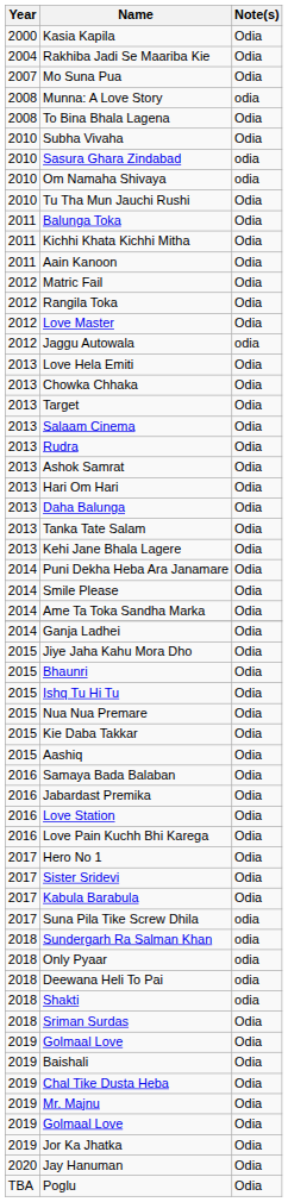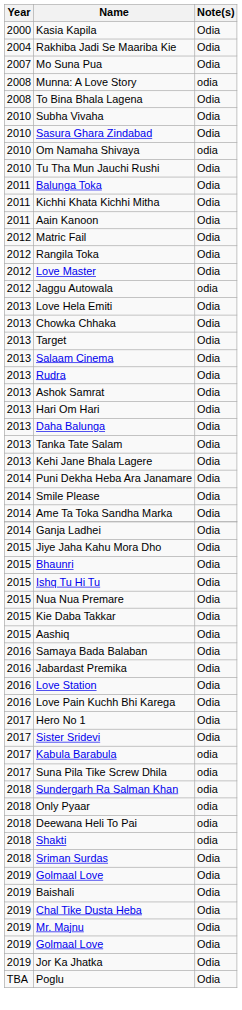Sasura Ghara Zindabad | Note(s): odia -> Odia
Kabula Barabula | Note(s): Odia -> odia
- row: 2020 | Jay Hanuman | Odia
